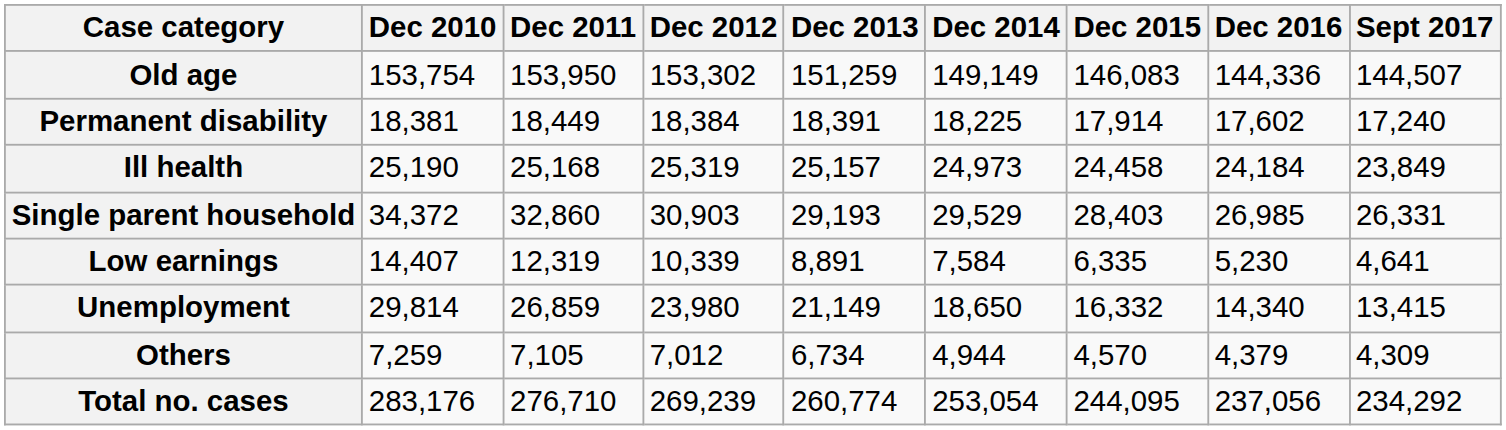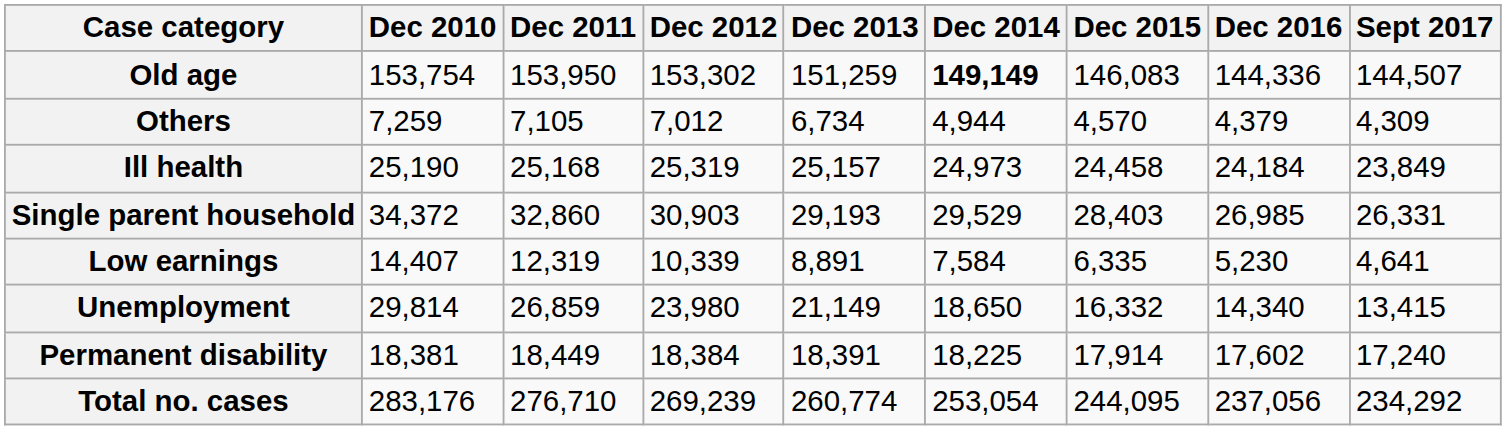Old age | Dec 2014: normal -> bold
rows swapped: Permanent disability <-> Others
